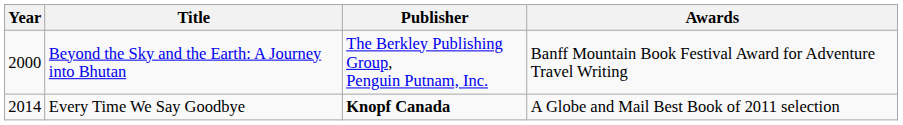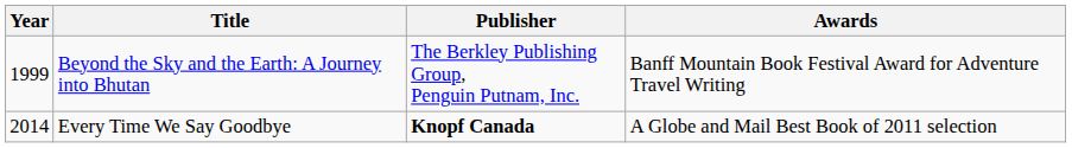Beyond the Sky and the Earth: A Journey into Bhutan | Year: 2000 -> 1999
